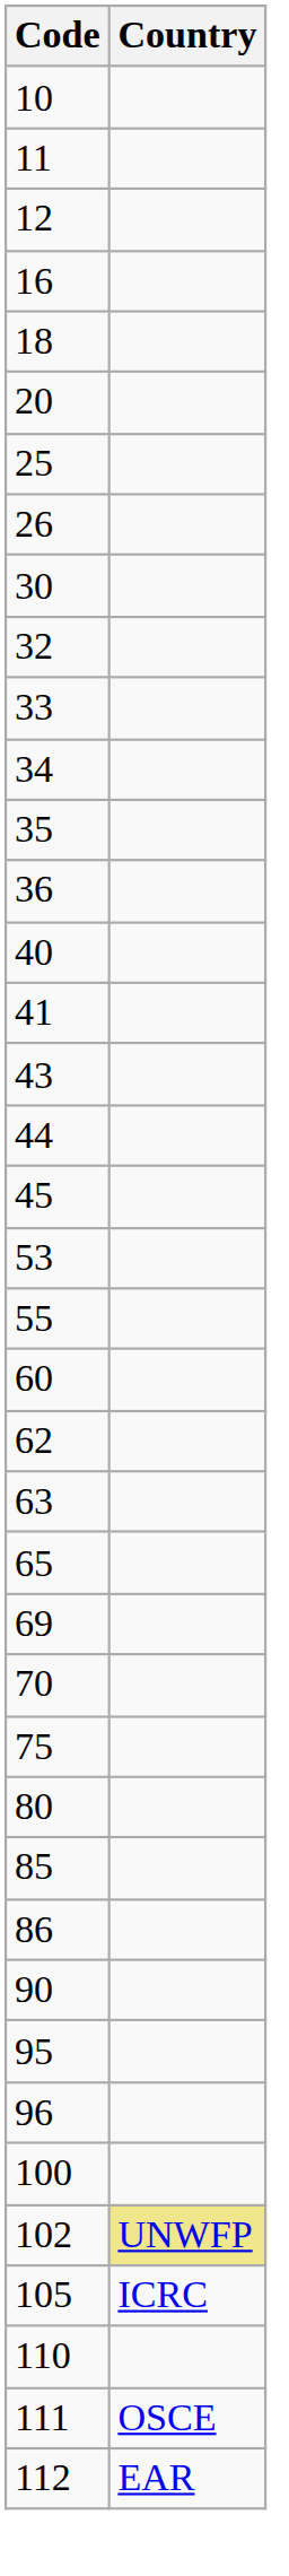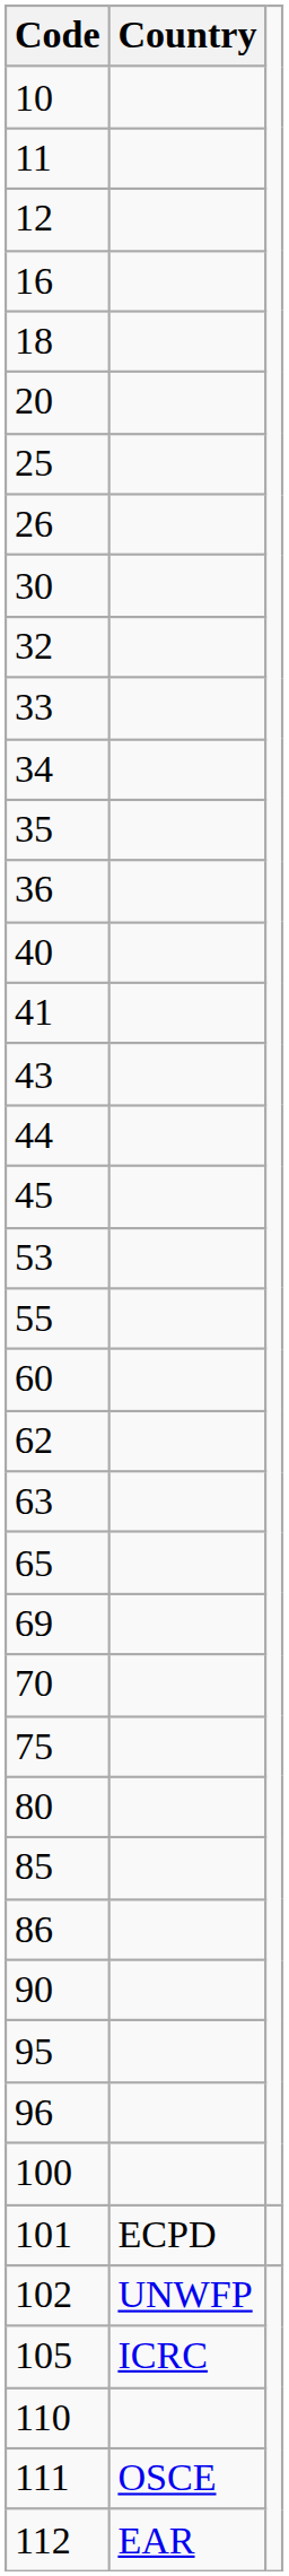+ row: 101 | ECPD
102 | Country: khaki background -> no background
